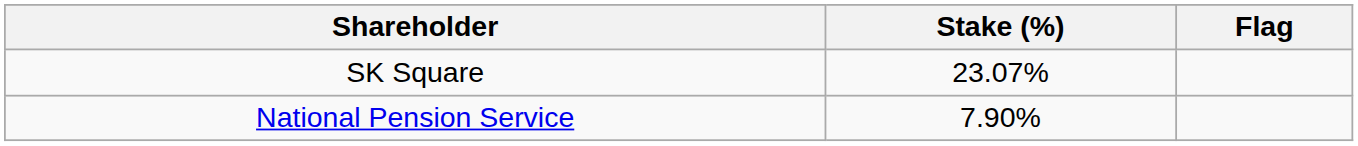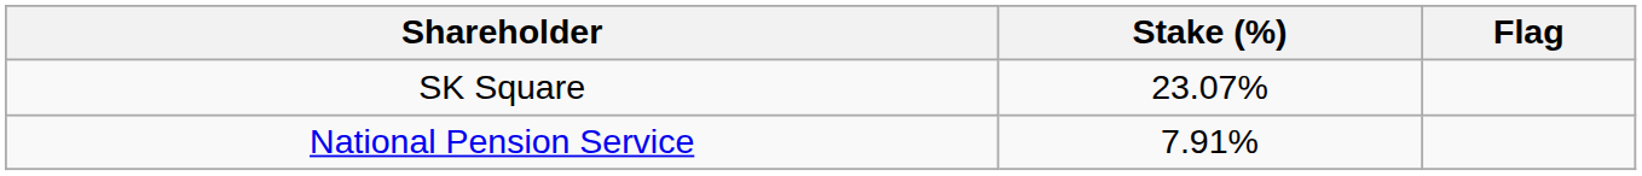National Pension Service | Stake (%): 7.90% -> 7.91%
